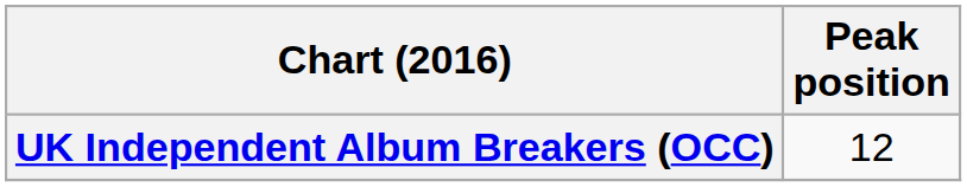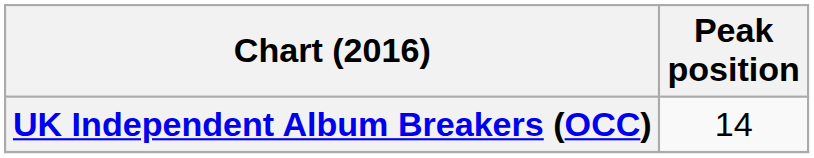UK Independent Album Breakers (OCC) | Peak position: 12 -> 14
